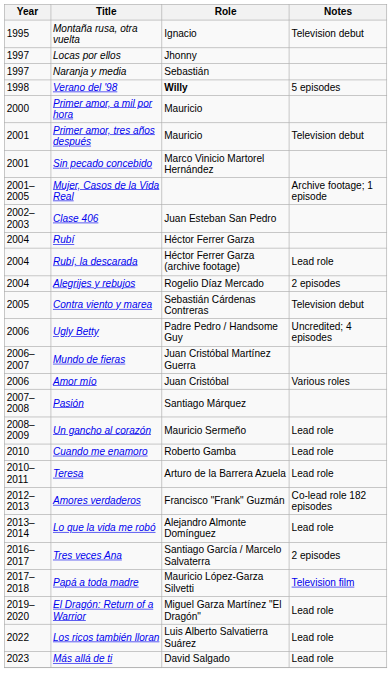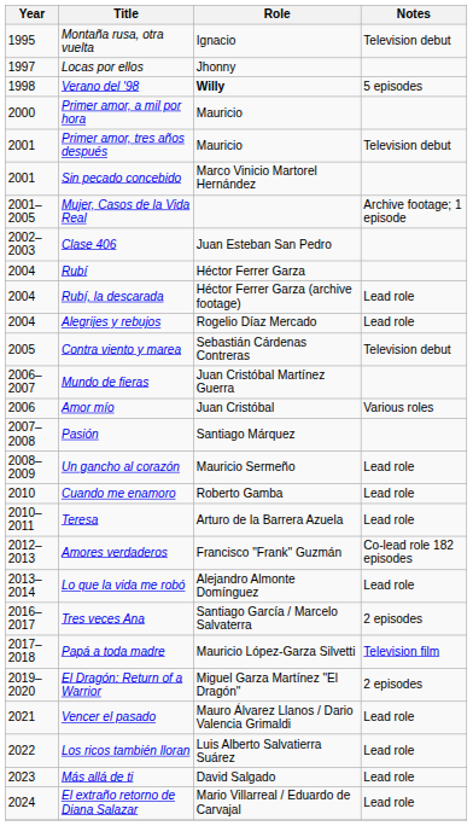- row: 1997 | Naranja y media | Sebastián
Alegrijes y rebujos | Notes: 2 episodes -> Lead role
- row: 2006 | Ugly Betty | Padre Pedro / Handsome Guy | Uncredited; 4 episodes
El Dragón: Return of a Warrior | Notes: Lead role -> 2 episodes
+ row: 2021 | Vencer el pasado | Mauro Álvarez Llanos / Dario Valencia Grimaldi | Lead role
+ row: 2024 | El extraño retorno de Diana Salazar | Mario Villarreal / Eduardo de Carvajal | Lead role
